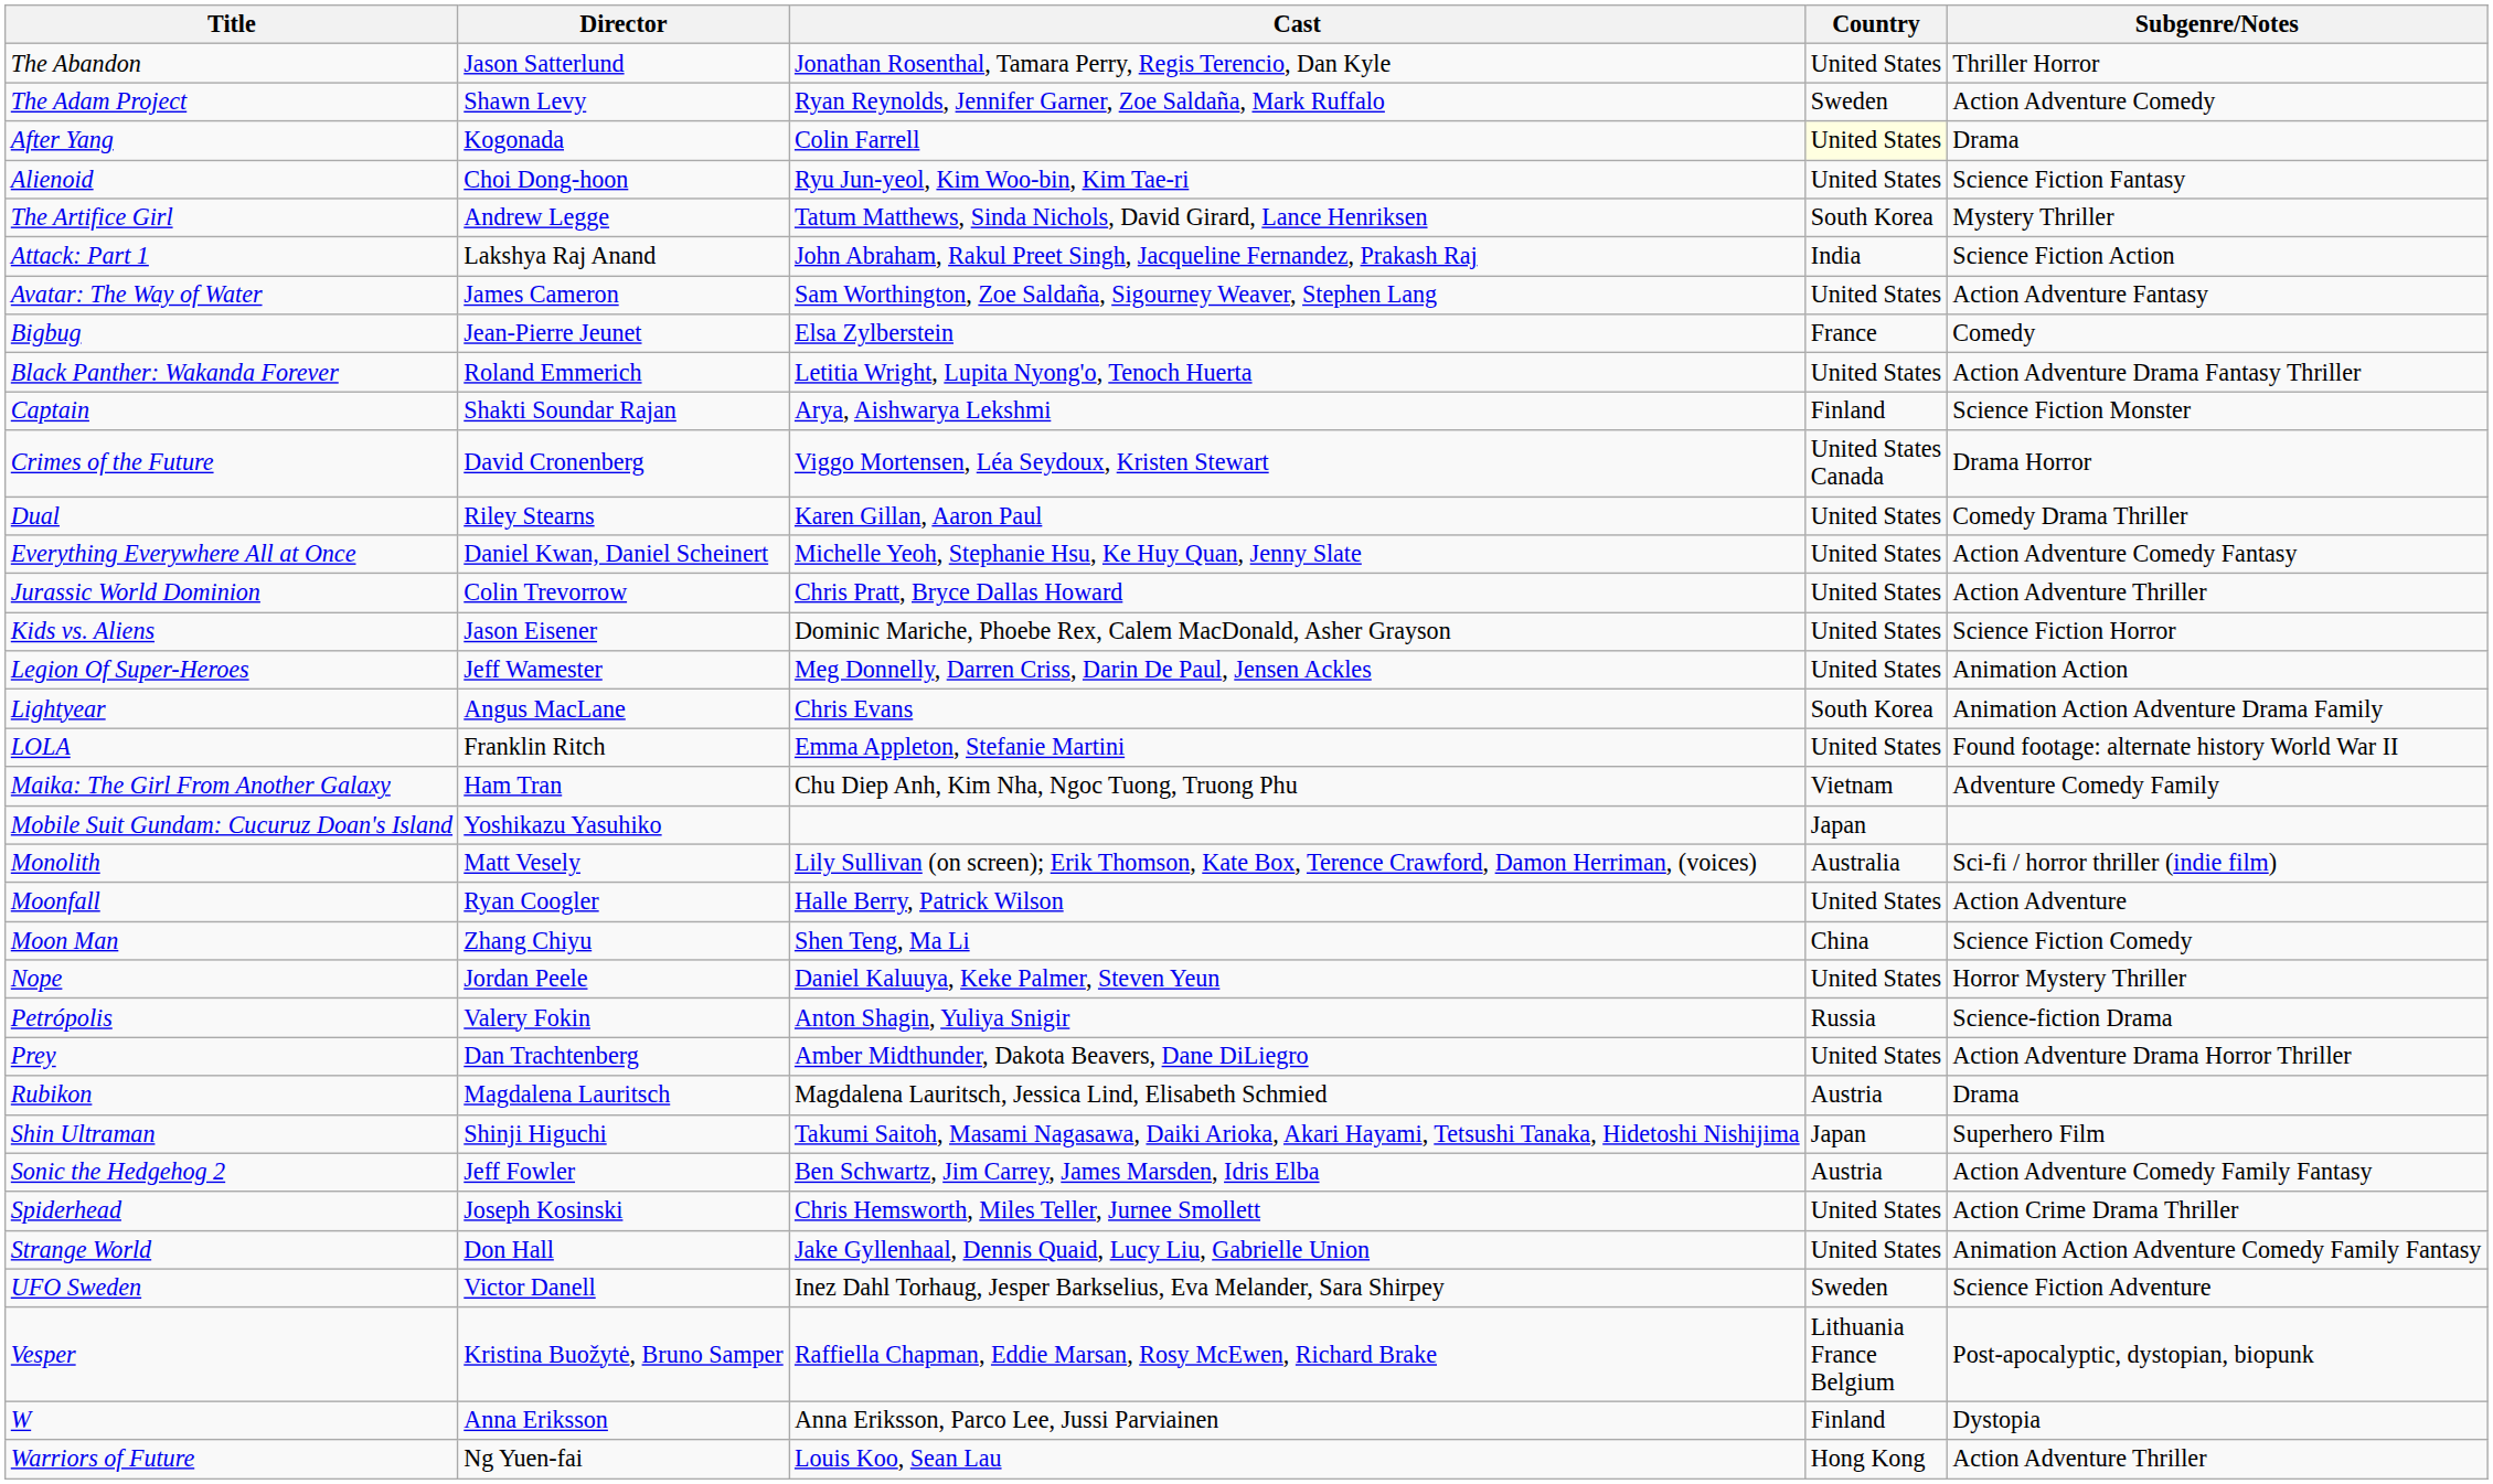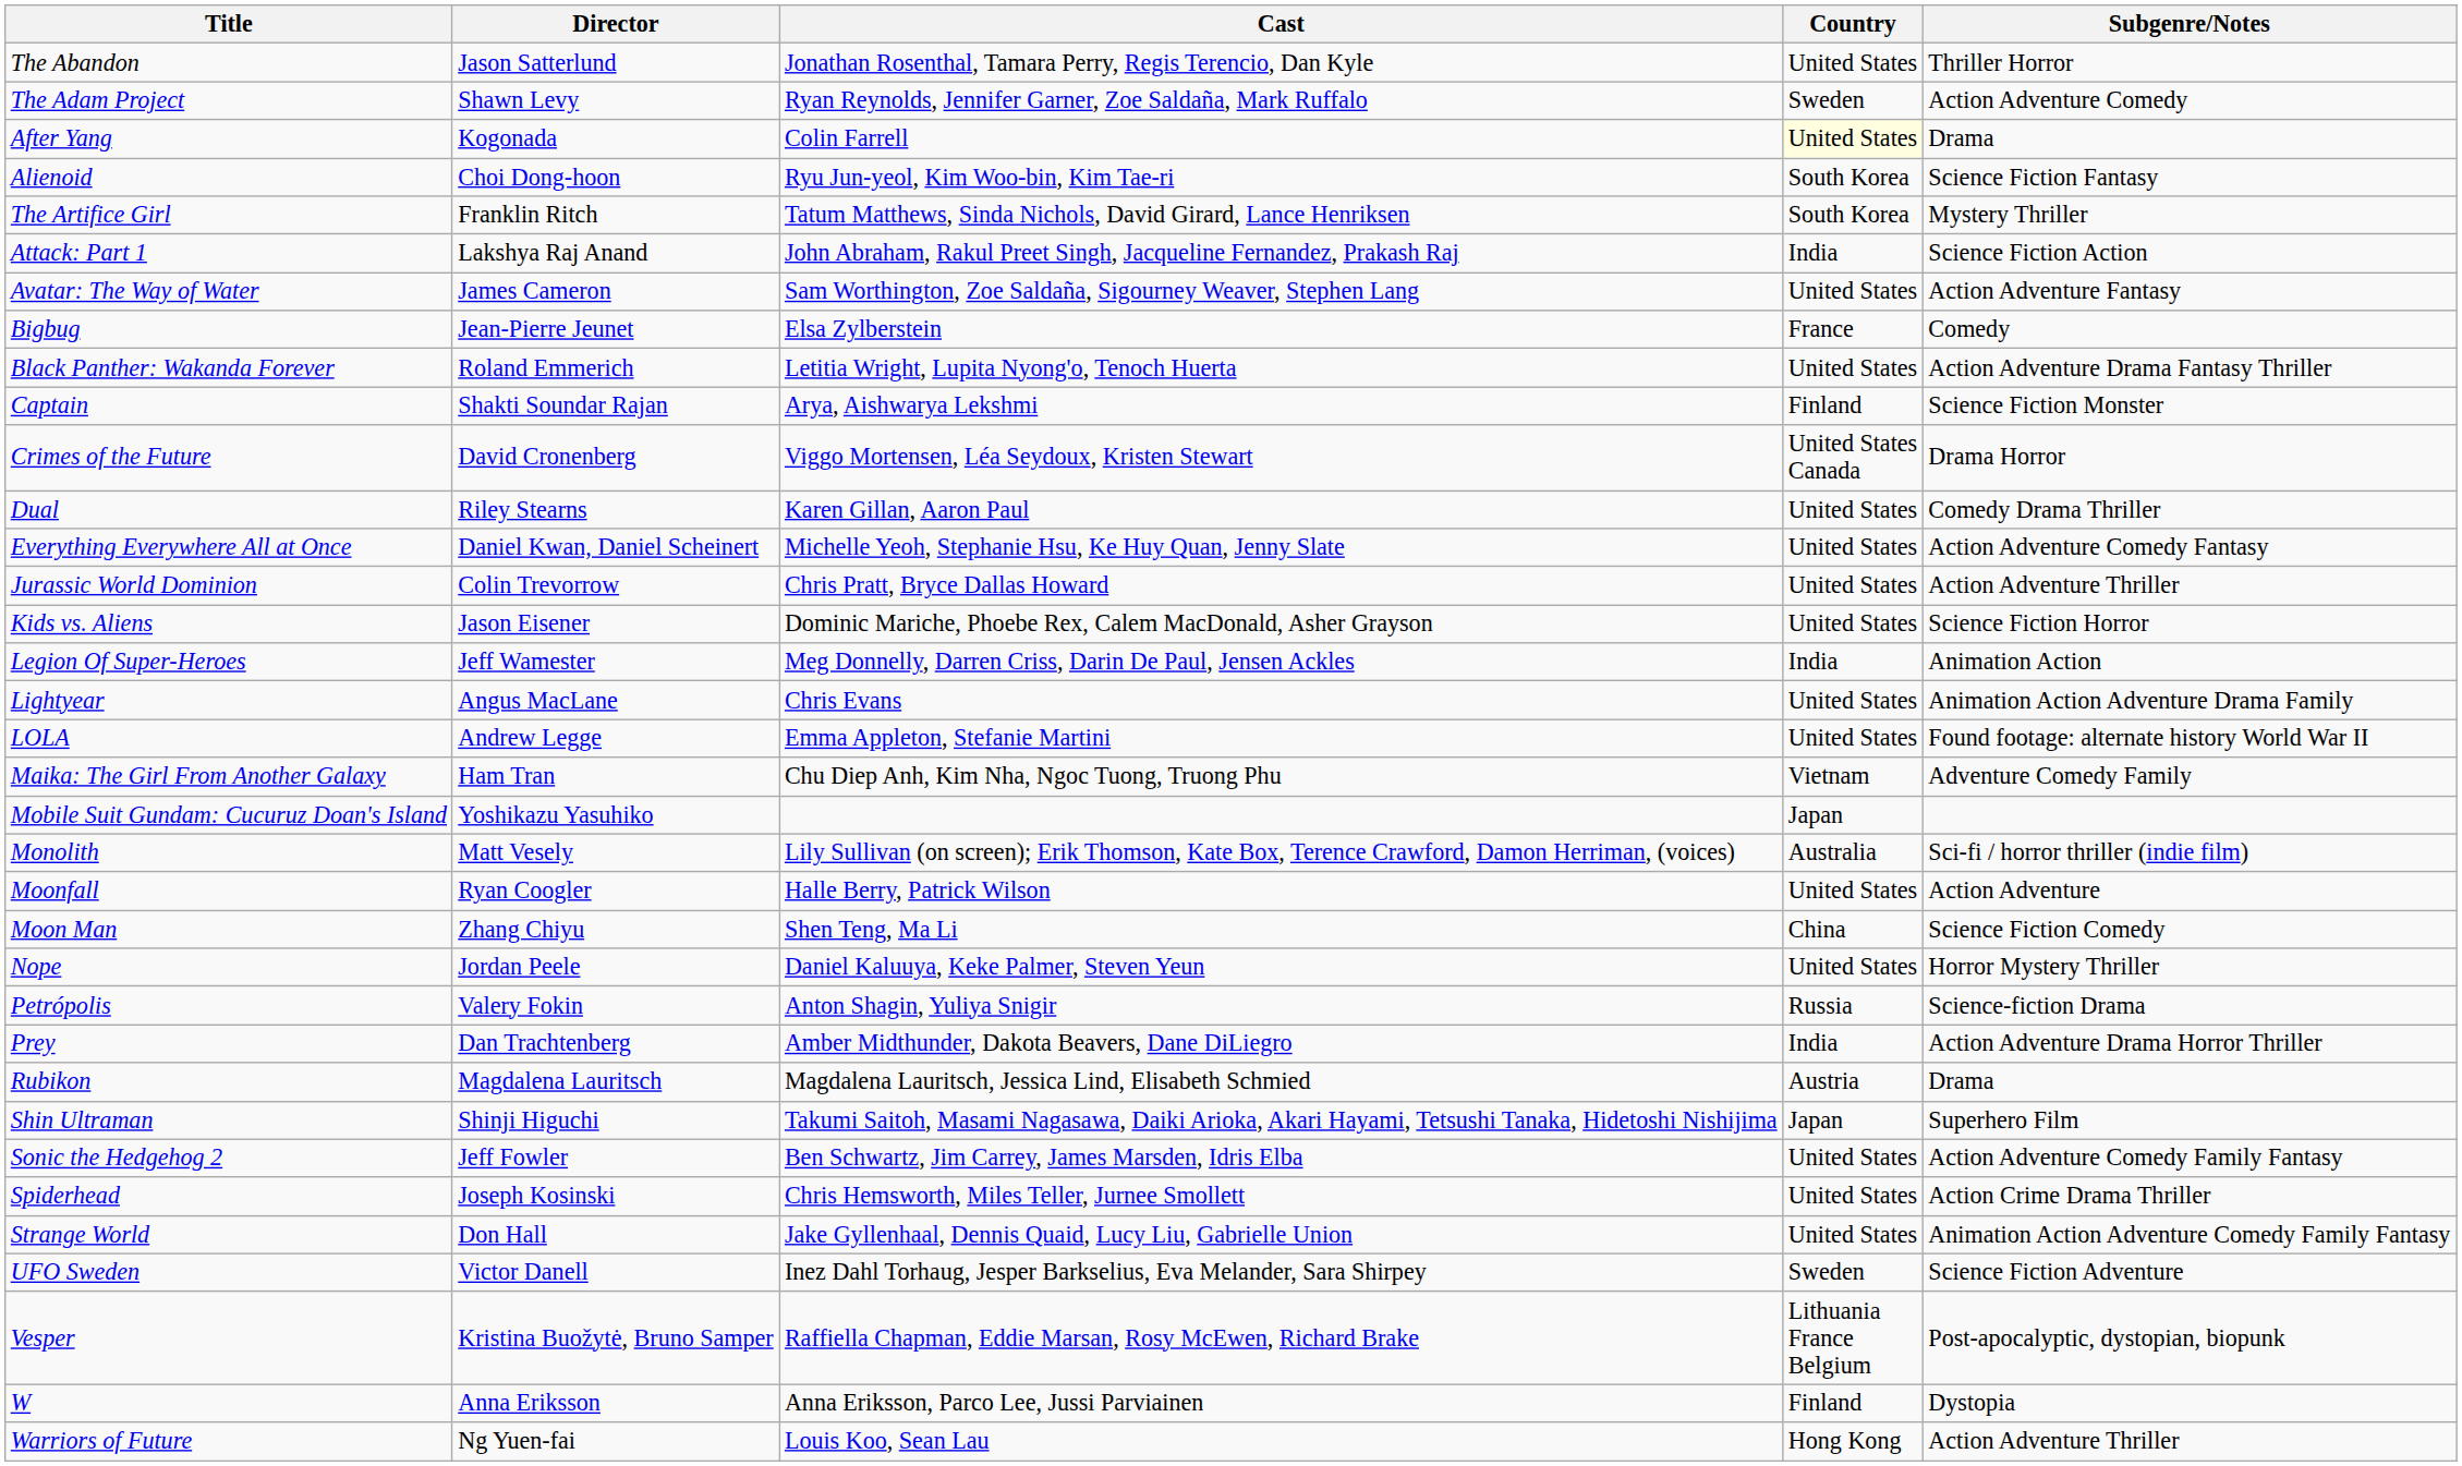Alienoid | Country: United States -> South Korea
The Artifice Girl | Director: Andrew Legge -> Franklin Ritch
Legion Of Super-Heroes | Country: United States -> India
Lightyear | Country: South Korea -> United States
LOLA | Director: Franklin Ritch -> Andrew Legge
Prey | Country: United States -> India
Sonic the Hedgehog 2 | Country: Austria -> United States
